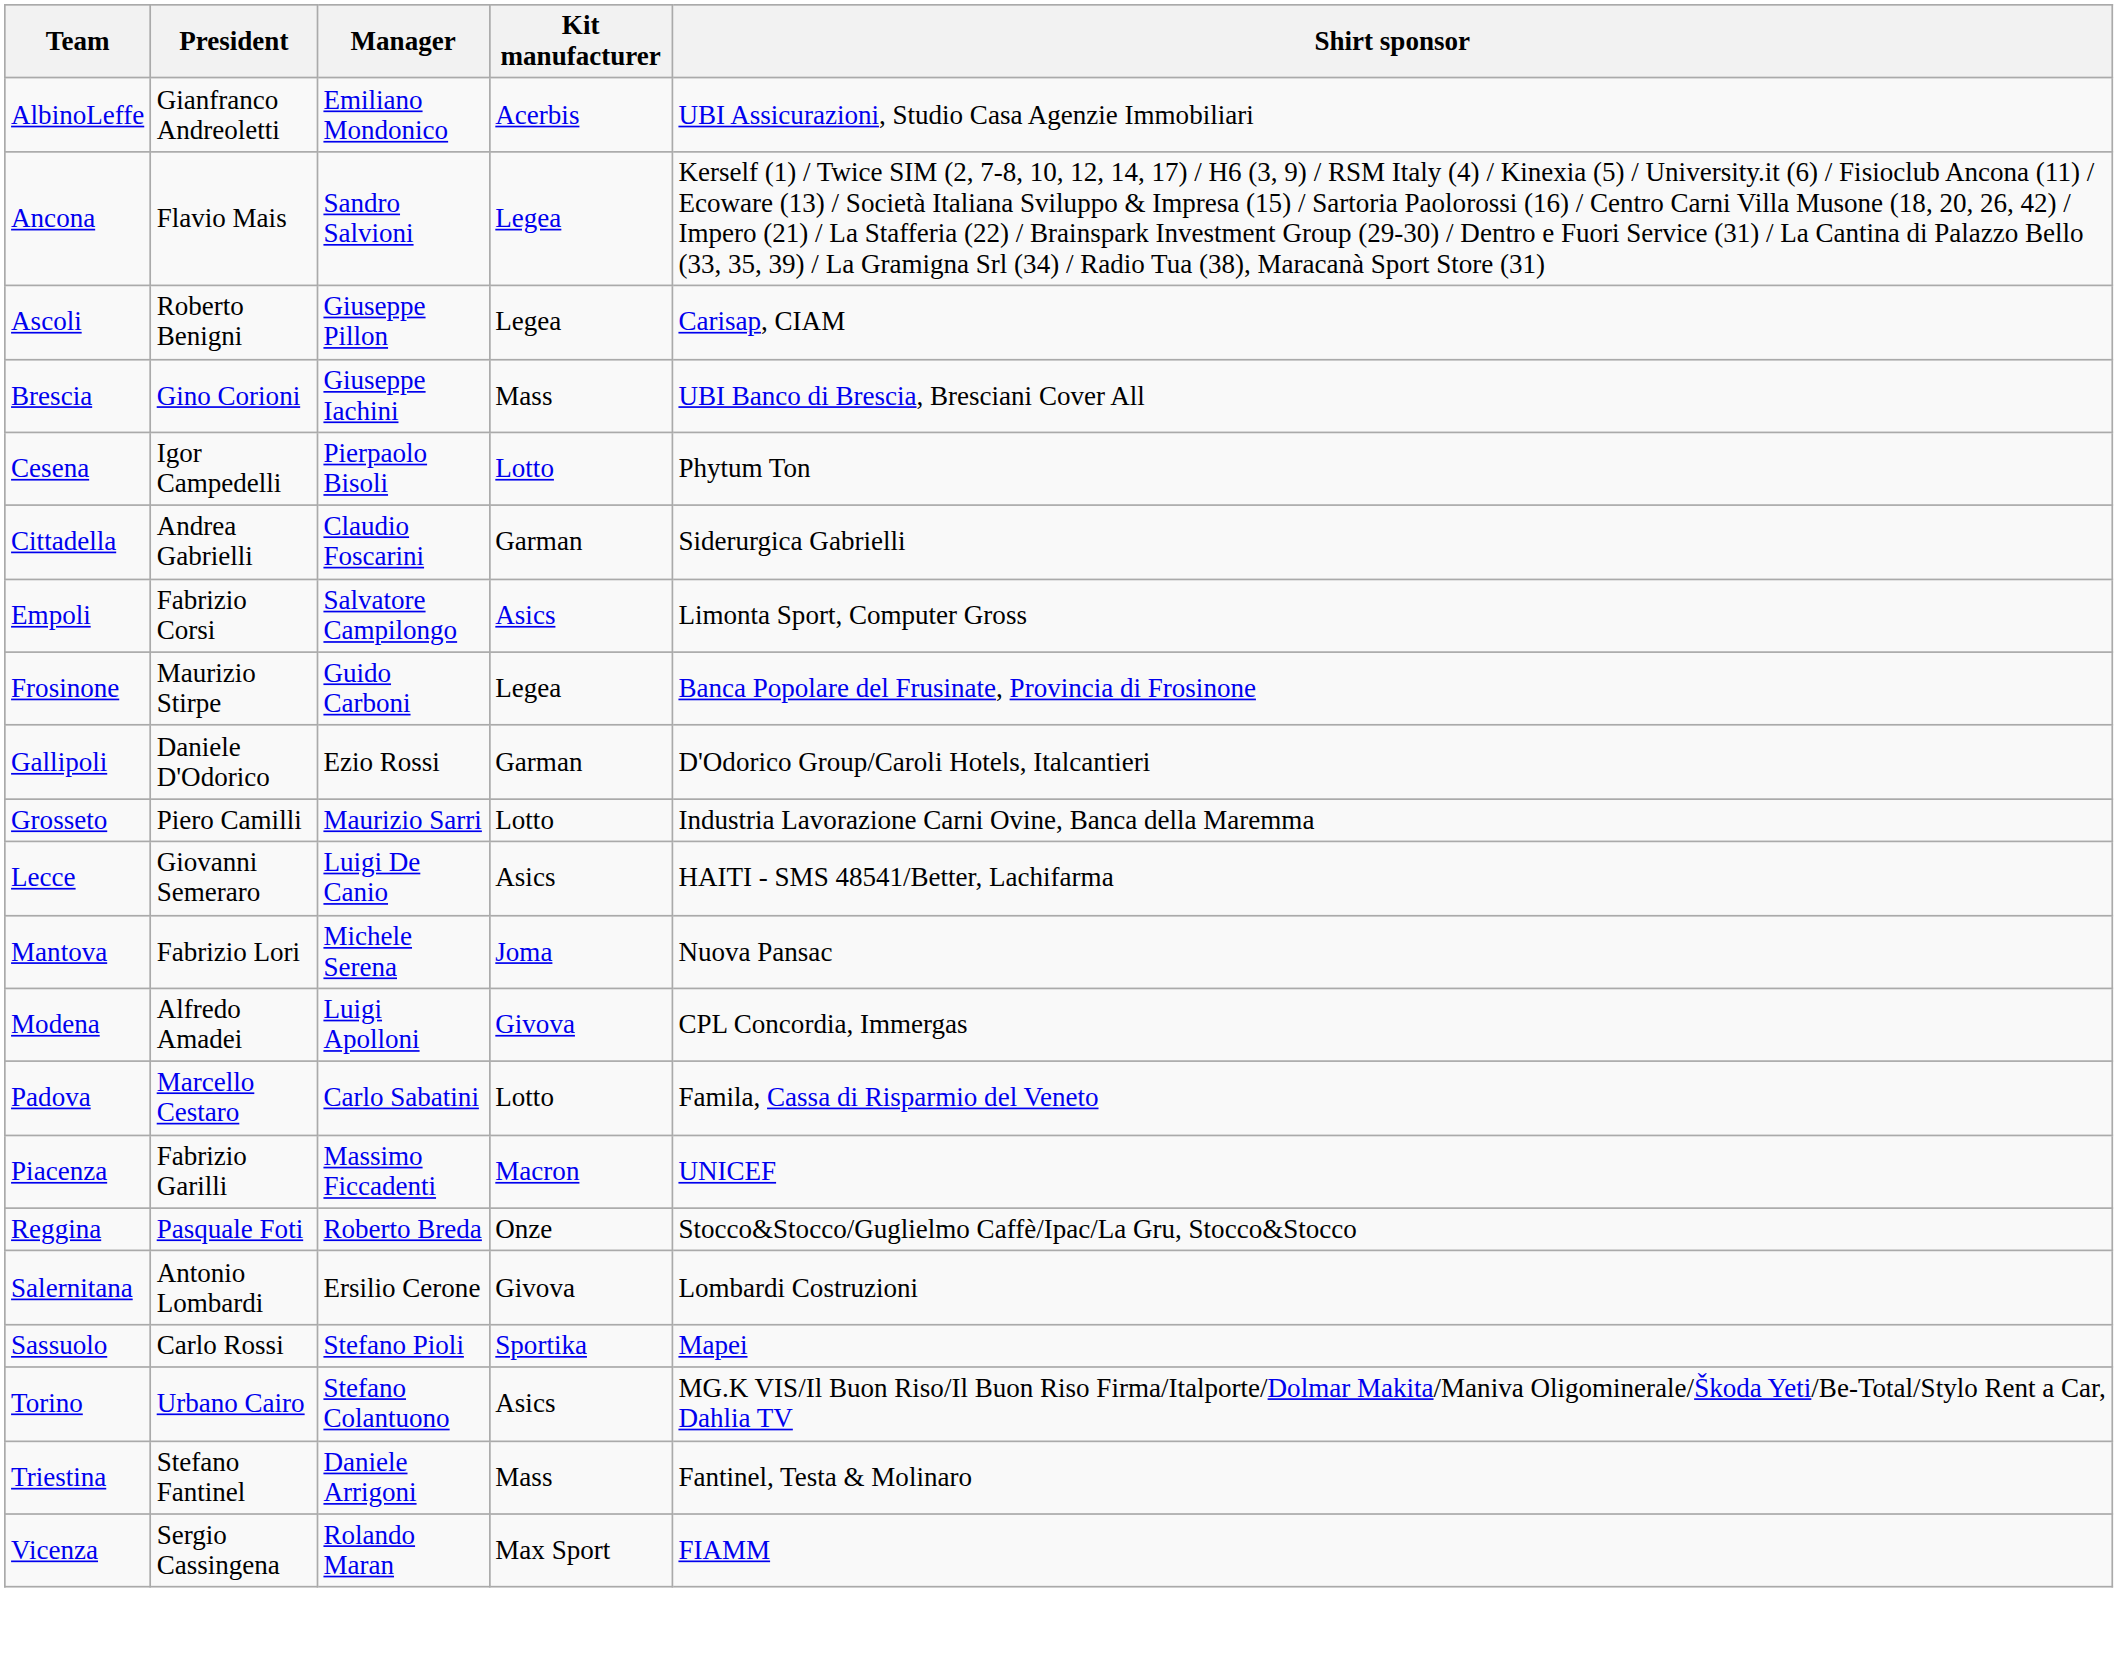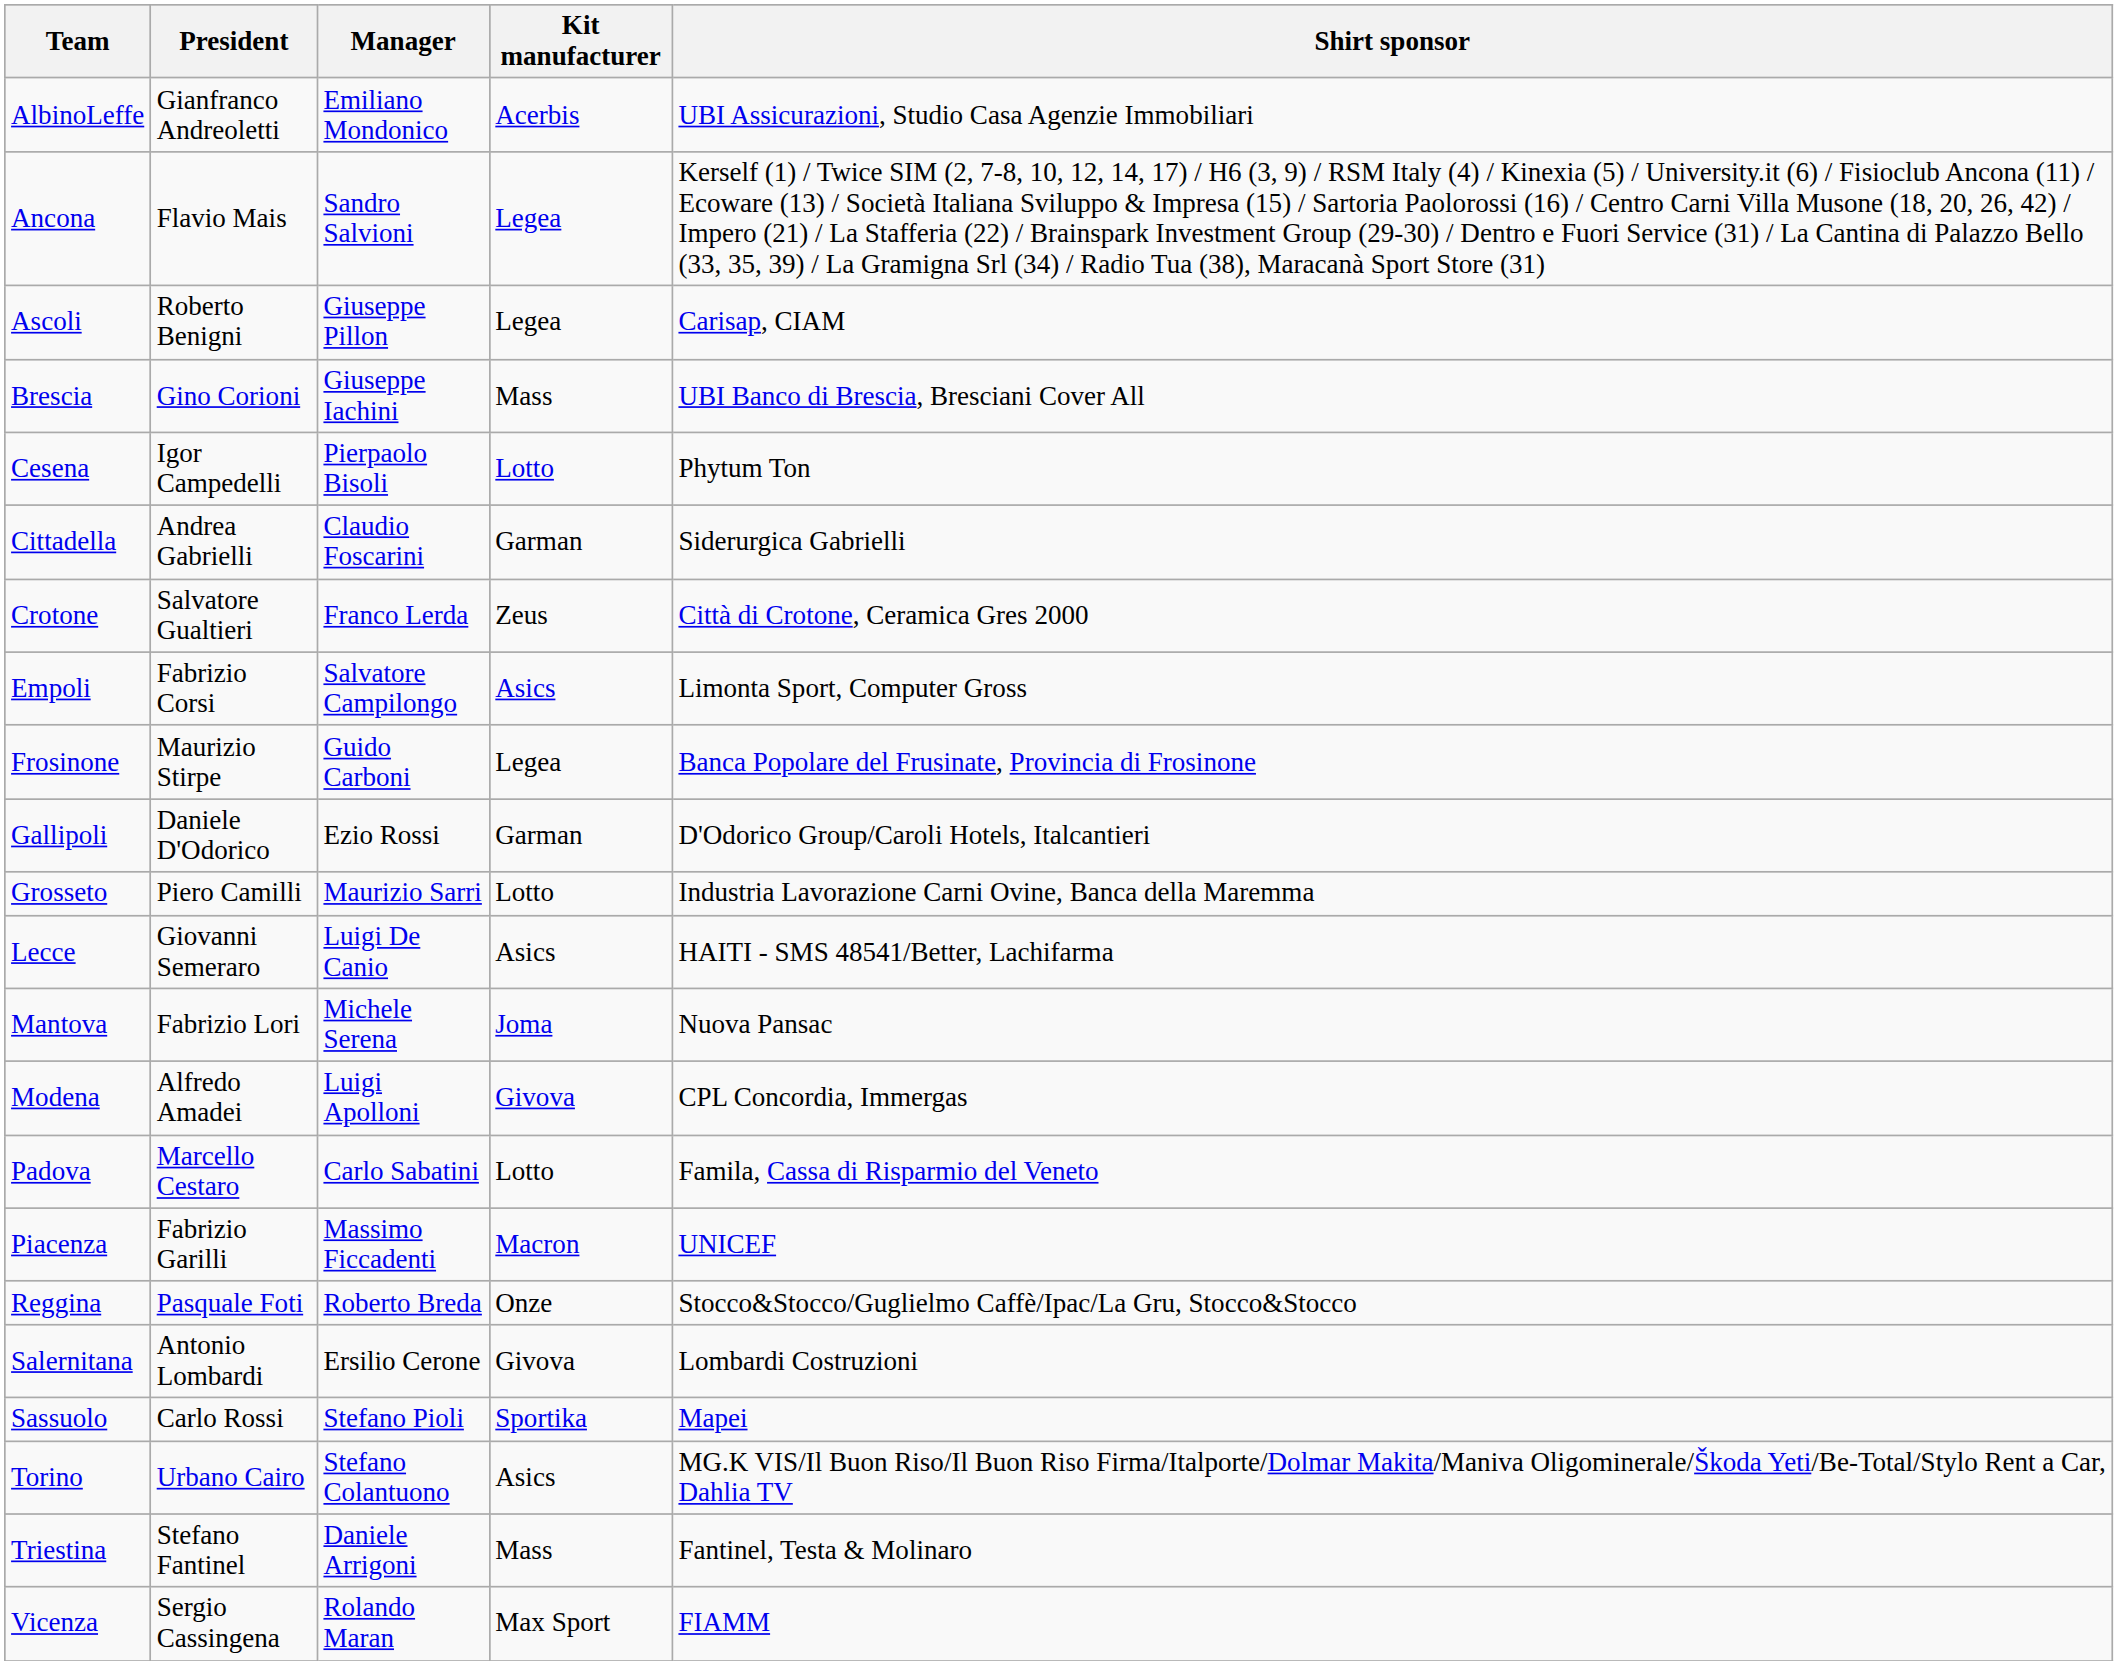+ row: Crotone | Salvatore Gualtieri | Franco Lerda | Zeus | Città di Crotone, Ceramica Gres 2000
